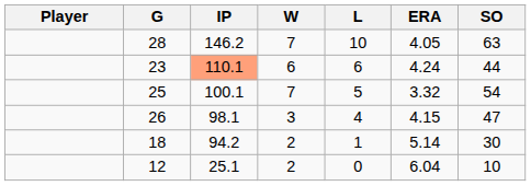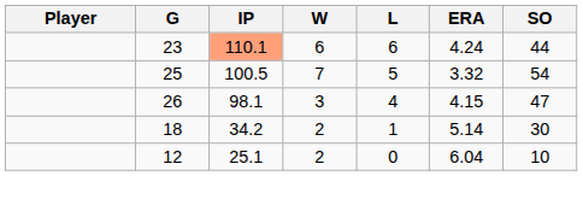- row: 28 | 146.2 | 7 | 10 | 4.05 | 63
25 | IP: 100.1 -> 100.5
18 | IP: 94.2 -> 34.2
